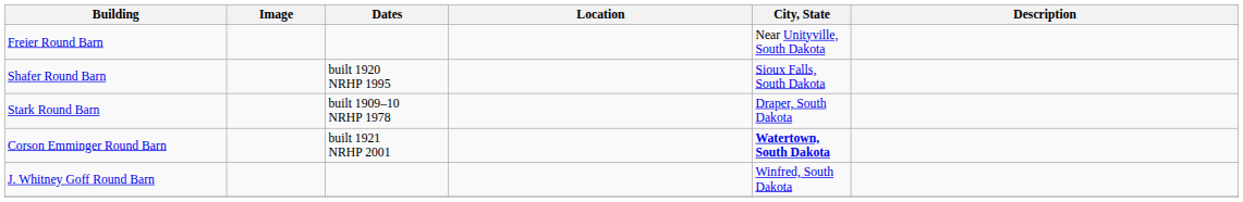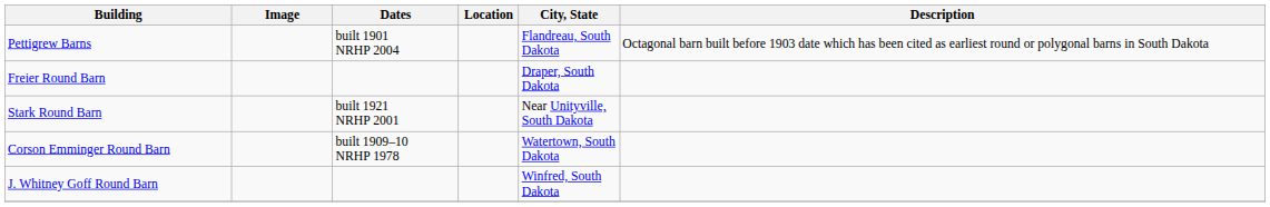+ row: Pettigrew Barns | built 1901 NRHP 2004 | Flandreau, South Dakota | Octagonal barn built before 1903 date which has been cited as earliest round or polygonal barns in South Dakota
Freier Round Barn | City, State: Near Unityville, South Dakota -> Draper, South Dakota
- row: Shafer Round Barn | built 1920 NRHP 1995 | Sioux Falls, South Dakota
Stark Round Barn | Dates: built 1909–10 NRHP 1978 -> built 1921 NRHP 2001
Stark Round Barn | City, State: Draper, South Dakota -> Near Unityville, South Dakota
Corson Emminger Round Barn | Dates: built 1921 NRHP 2001 -> built 1909–10 NRHP 1978
Corson Emminger Round Barn | City, State: bold -> normal
